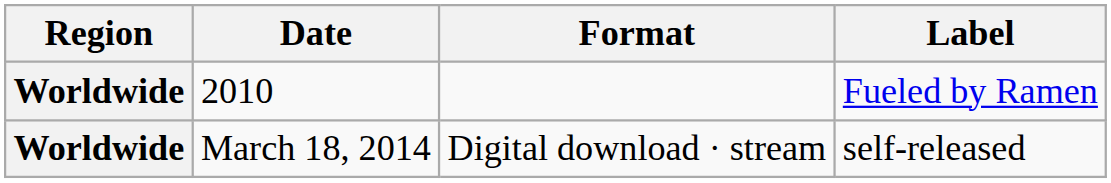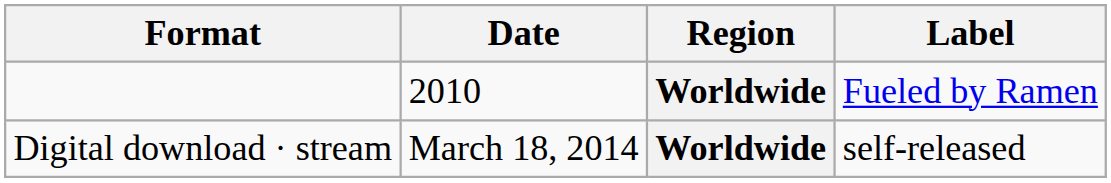columns swapped: Region <-> Format
